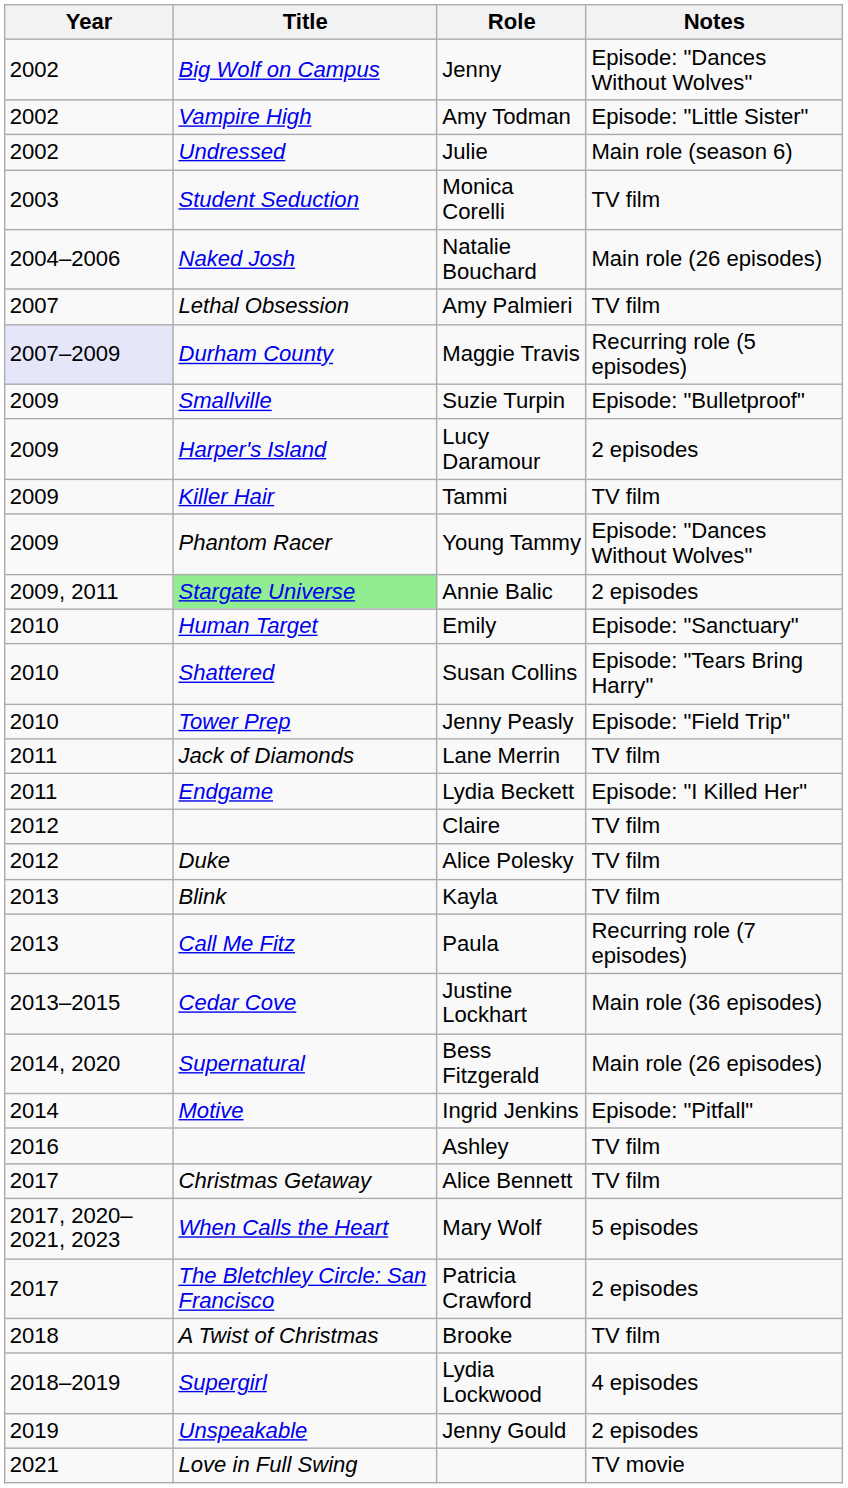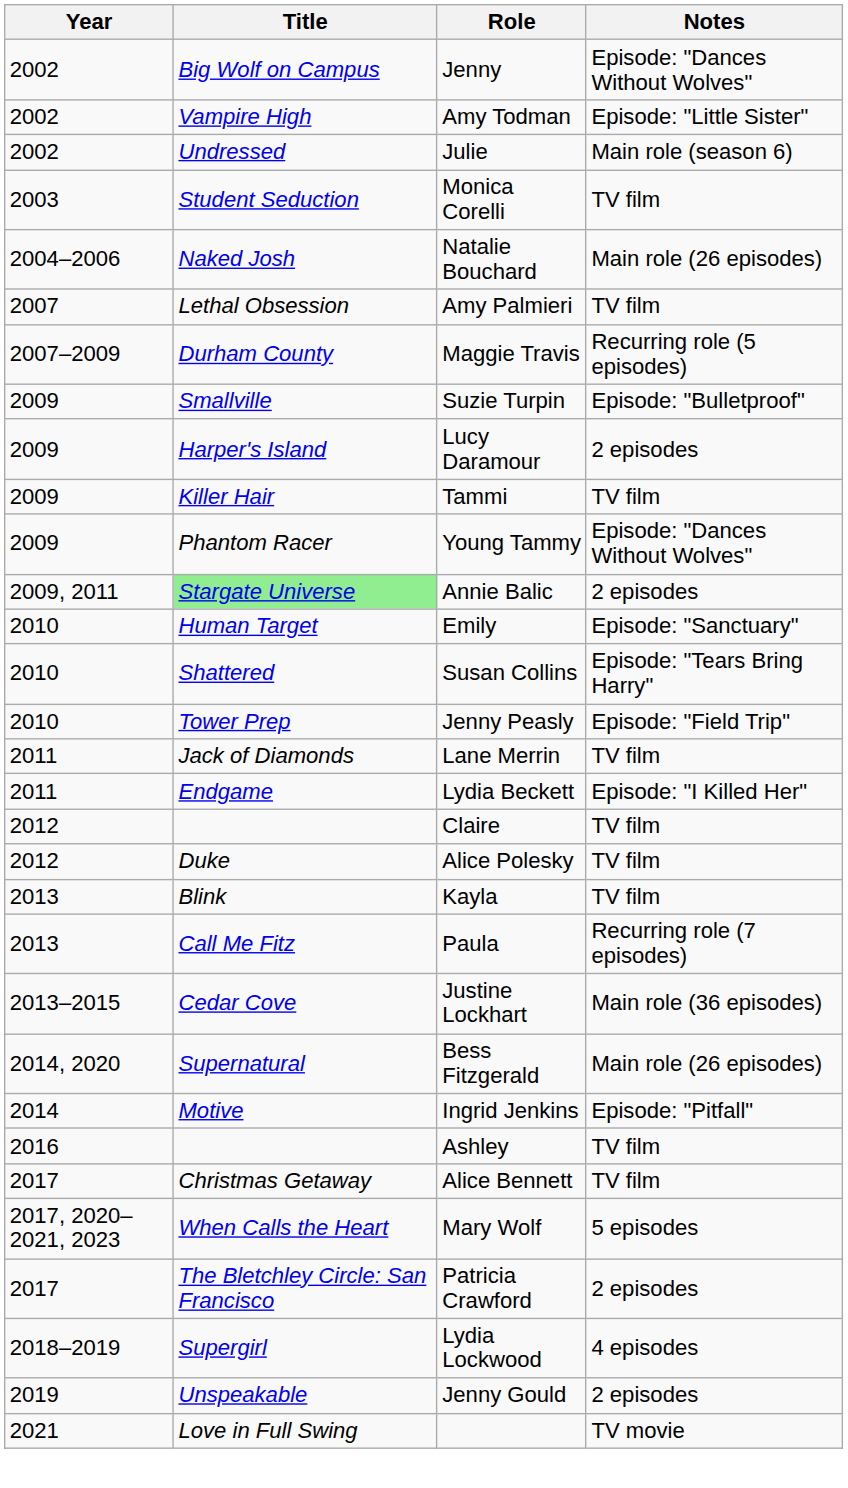Maggie Travis | Year: lavender background -> no background
- row: 2018 | A Twist of Christmas | Brooke | TV film
